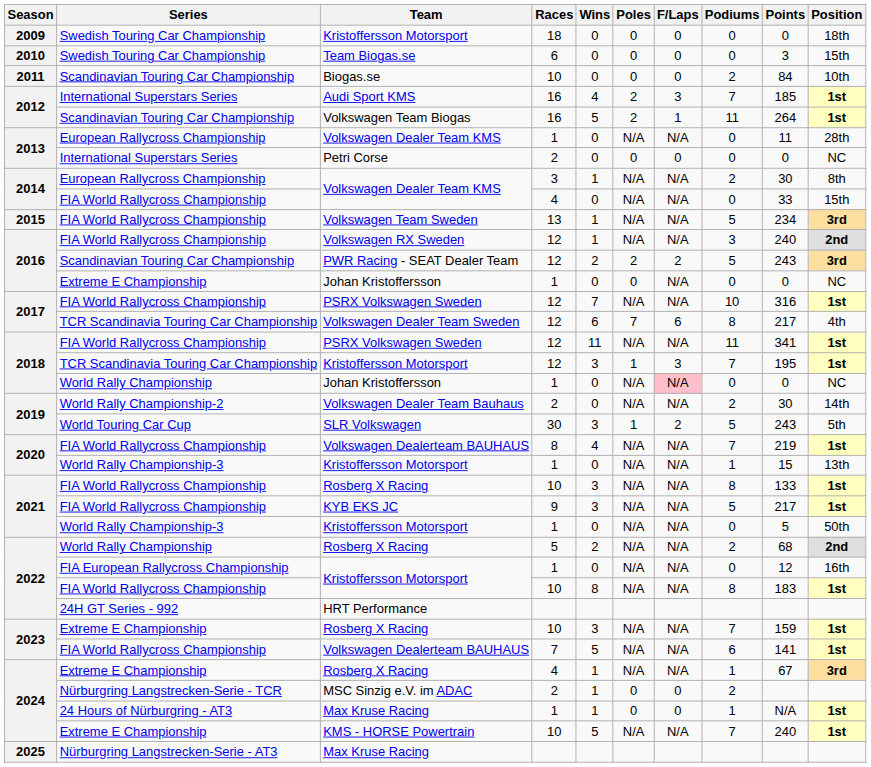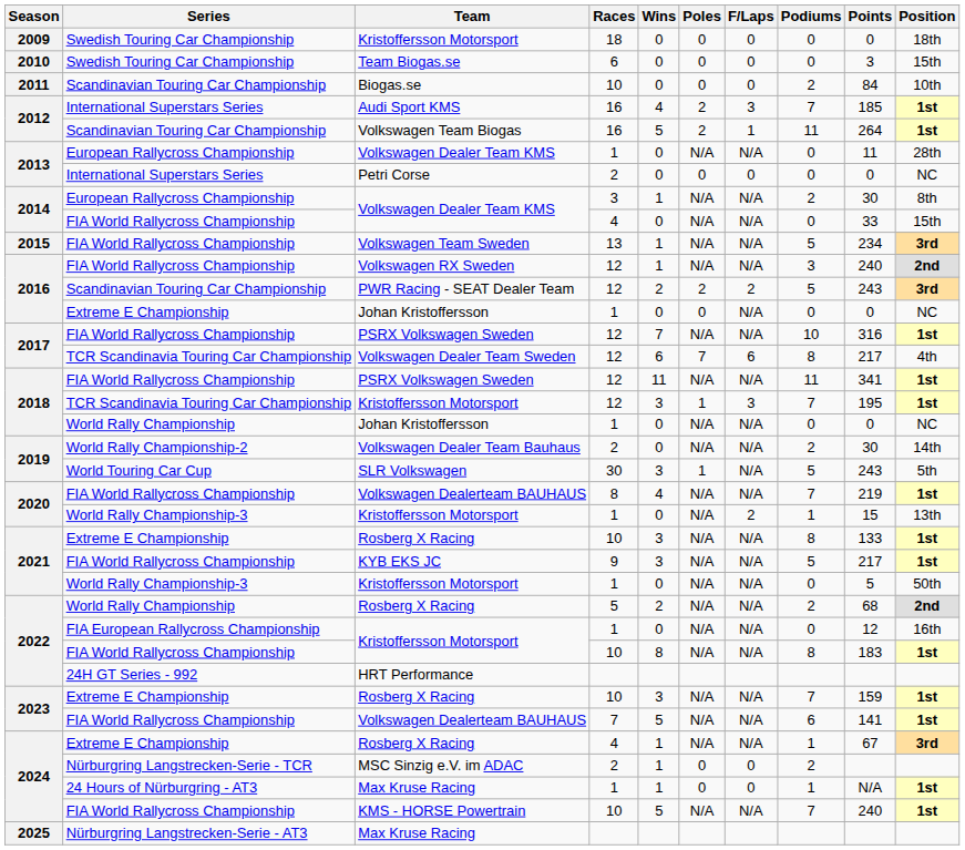2018 / Johan Kristoffersson | F/Laps: pink background -> no background
SLR Volkswagen | F/Laps: 2 -> N/A
2020 / Kristoffersson Motorsport | F/Laps: N/A -> 2
2021 / Rosberg X Racing | Series: FIA World Rallycross Championship -> Extreme E Championship
KMS - HORSE Powertrain | Series: Extreme E Championship -> FIA World Rallycross Championship
